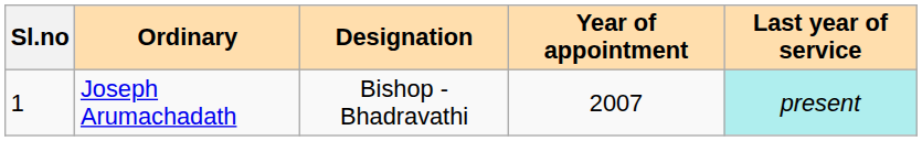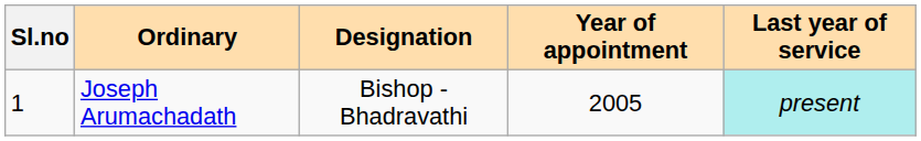Joseph Arumachadath | Year of appointment: 2007 -> 2005
